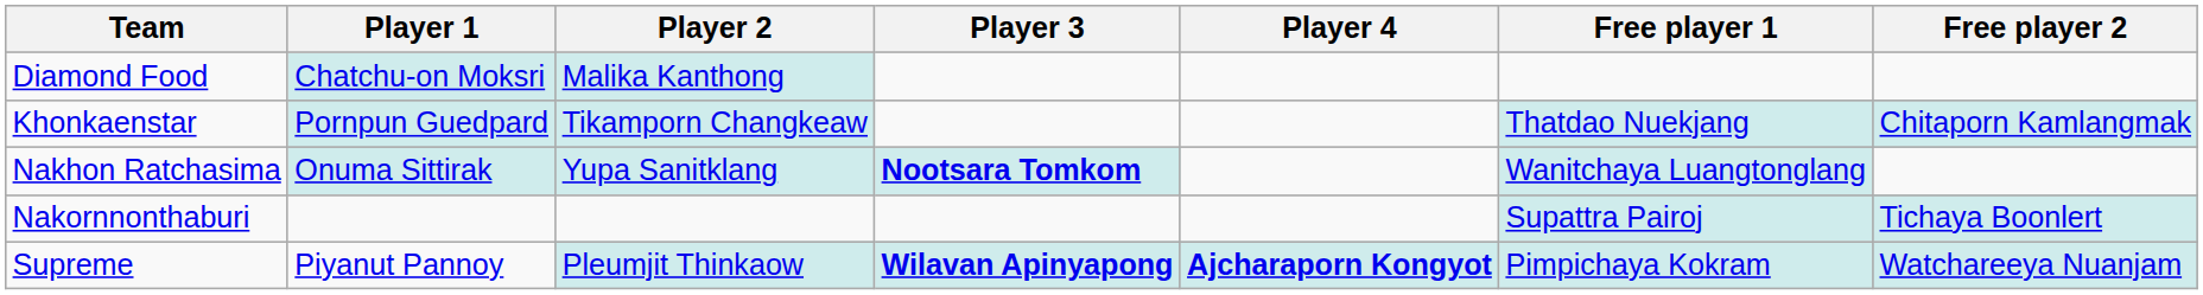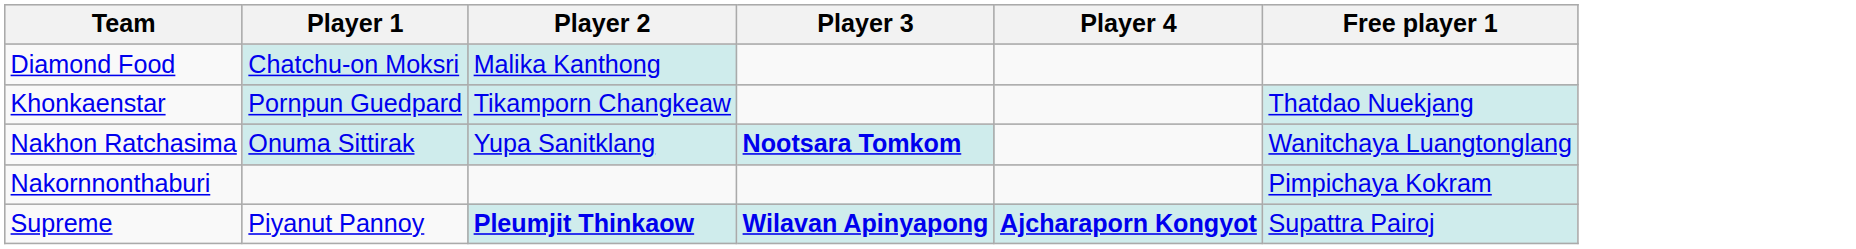- column: Free player 2 | Chitaporn Kamlangmak | Tichaya Boonlert | Watchareeya Nuanjam
Nakornnonthaburi | Free player 1: Supattra Pairoj -> Pimpichaya Kokram
Supreme | Player 2: normal -> bold
Supreme | Free player 1: Pimpichaya Kokram -> Supattra Pairoj
